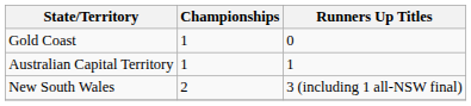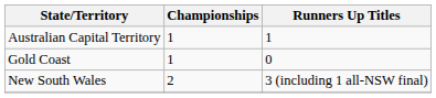rows swapped: Australian Capital Territory <-> Gold Coast
